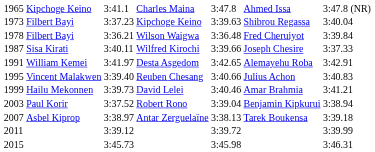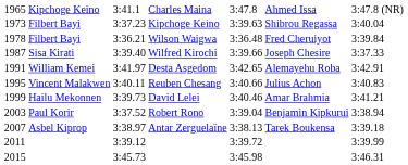Wilfred Kirochi | column 3: 3:40.11 -> 3:39.40
Reuben Chesang | column 3: 3:39.40 -> 3:40.11
